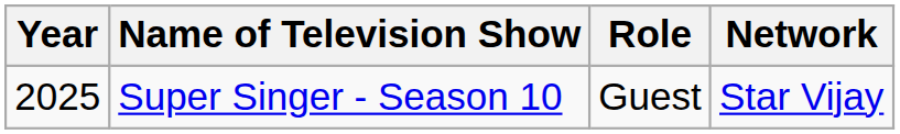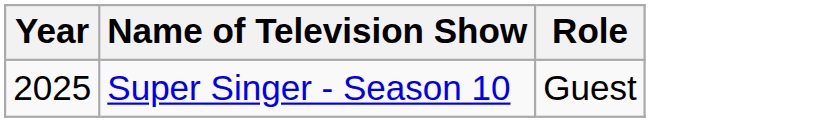- column: Network | Star Vijay
